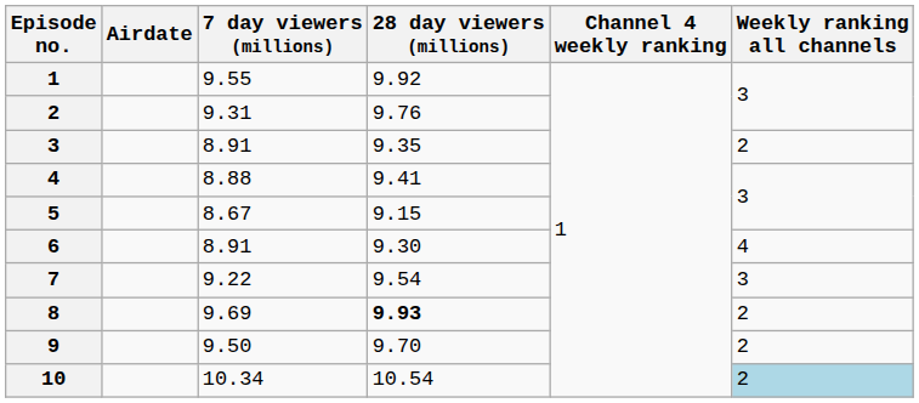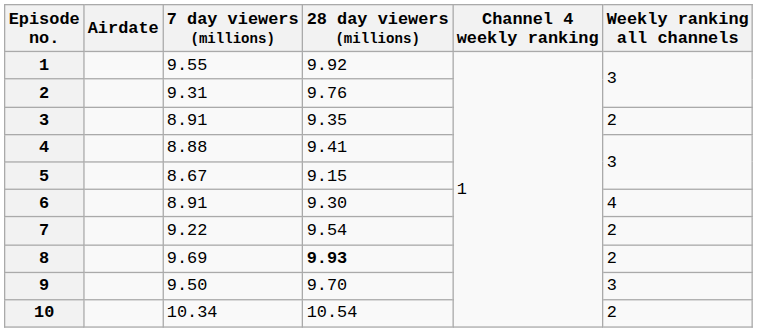7 | Weekly ranking all channels: 3 -> 2
9 | Weekly ranking all channels: 2 -> 3
10 | Weekly ranking all channels: lightblue background -> no background
